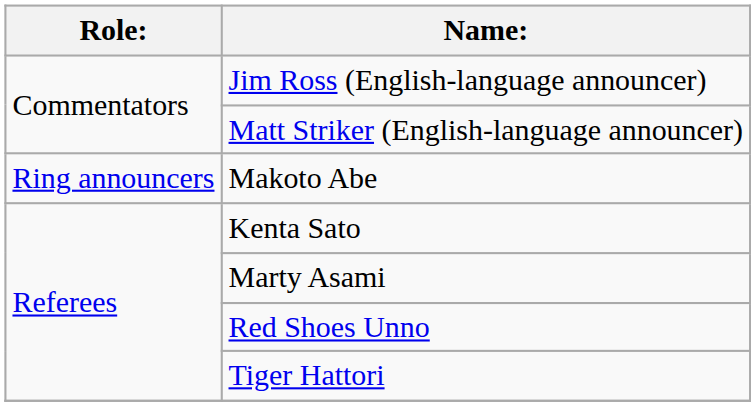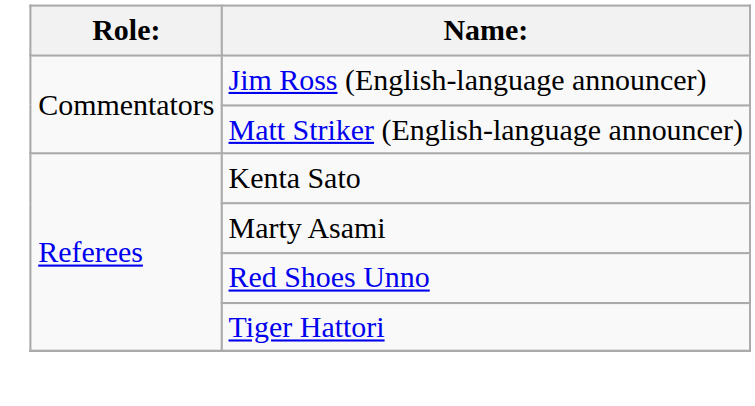- row: Ring announcers | Makoto Abe
